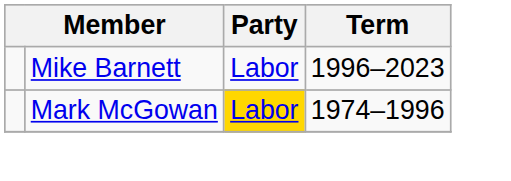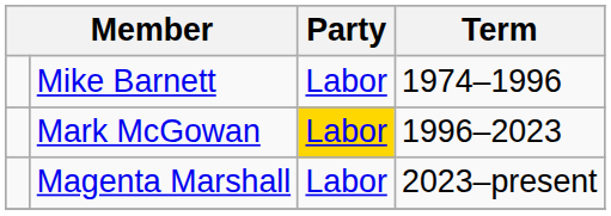Mike Barnett | Term: 1996–2023 -> 1974–1996
Mark McGowan | Term: 1974–1996 -> 1996–2023
+ row: Magenta Marshall | Labor | 2023–present
